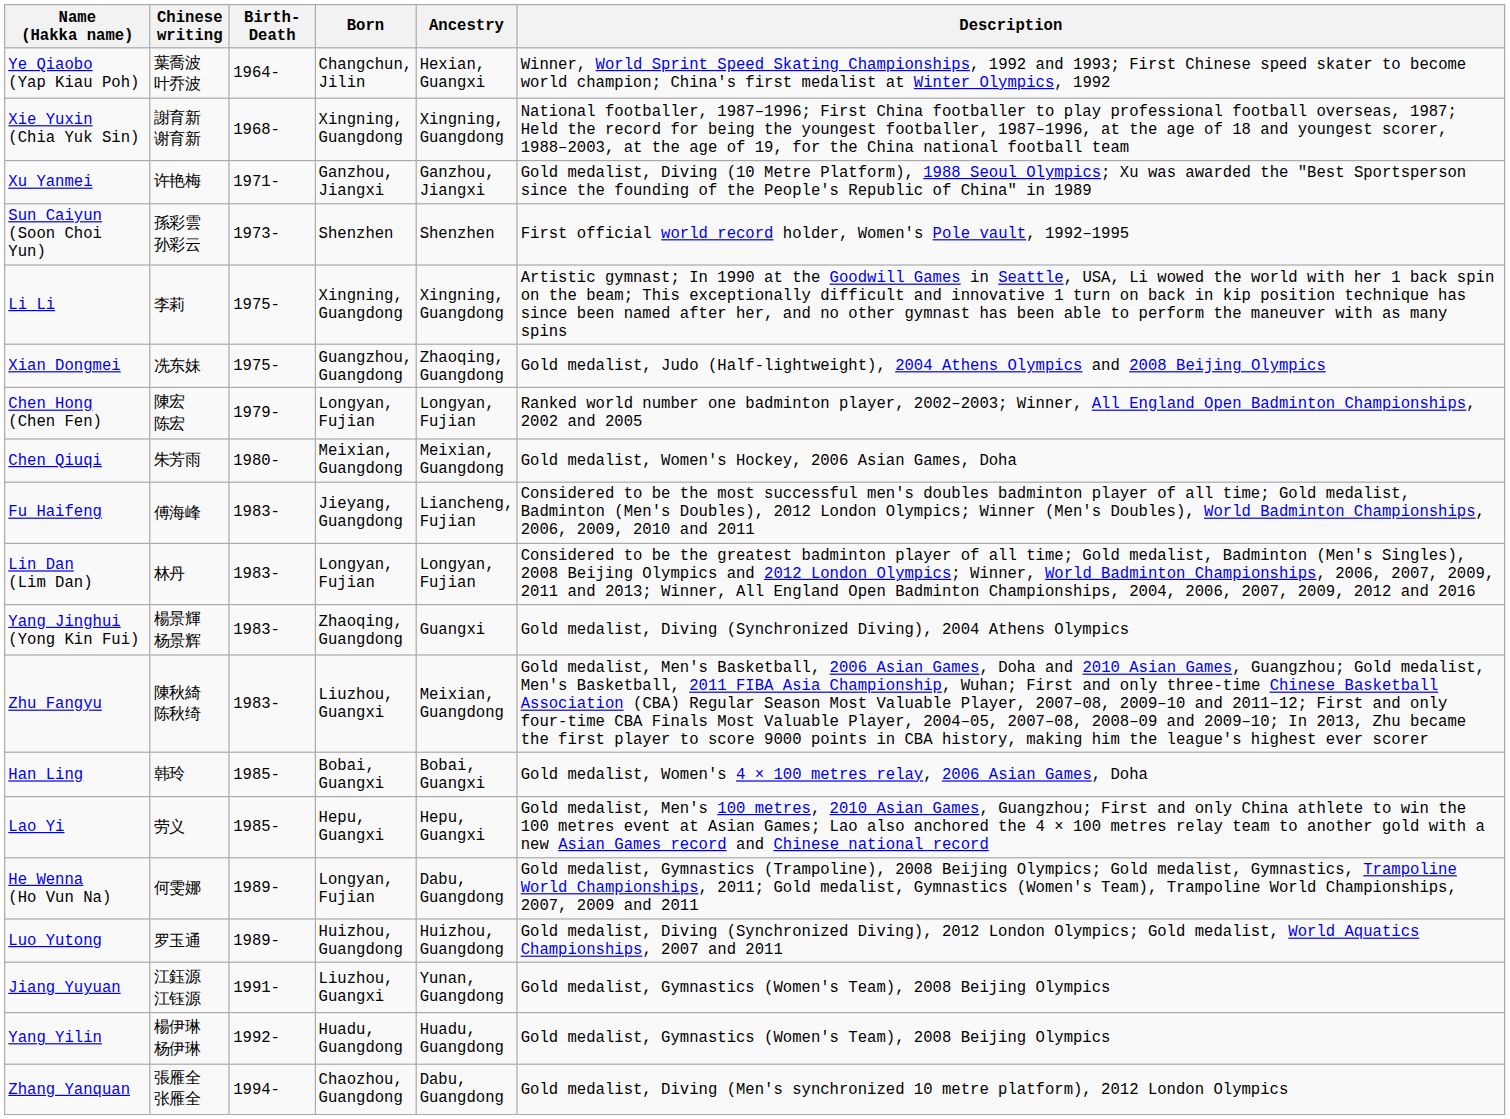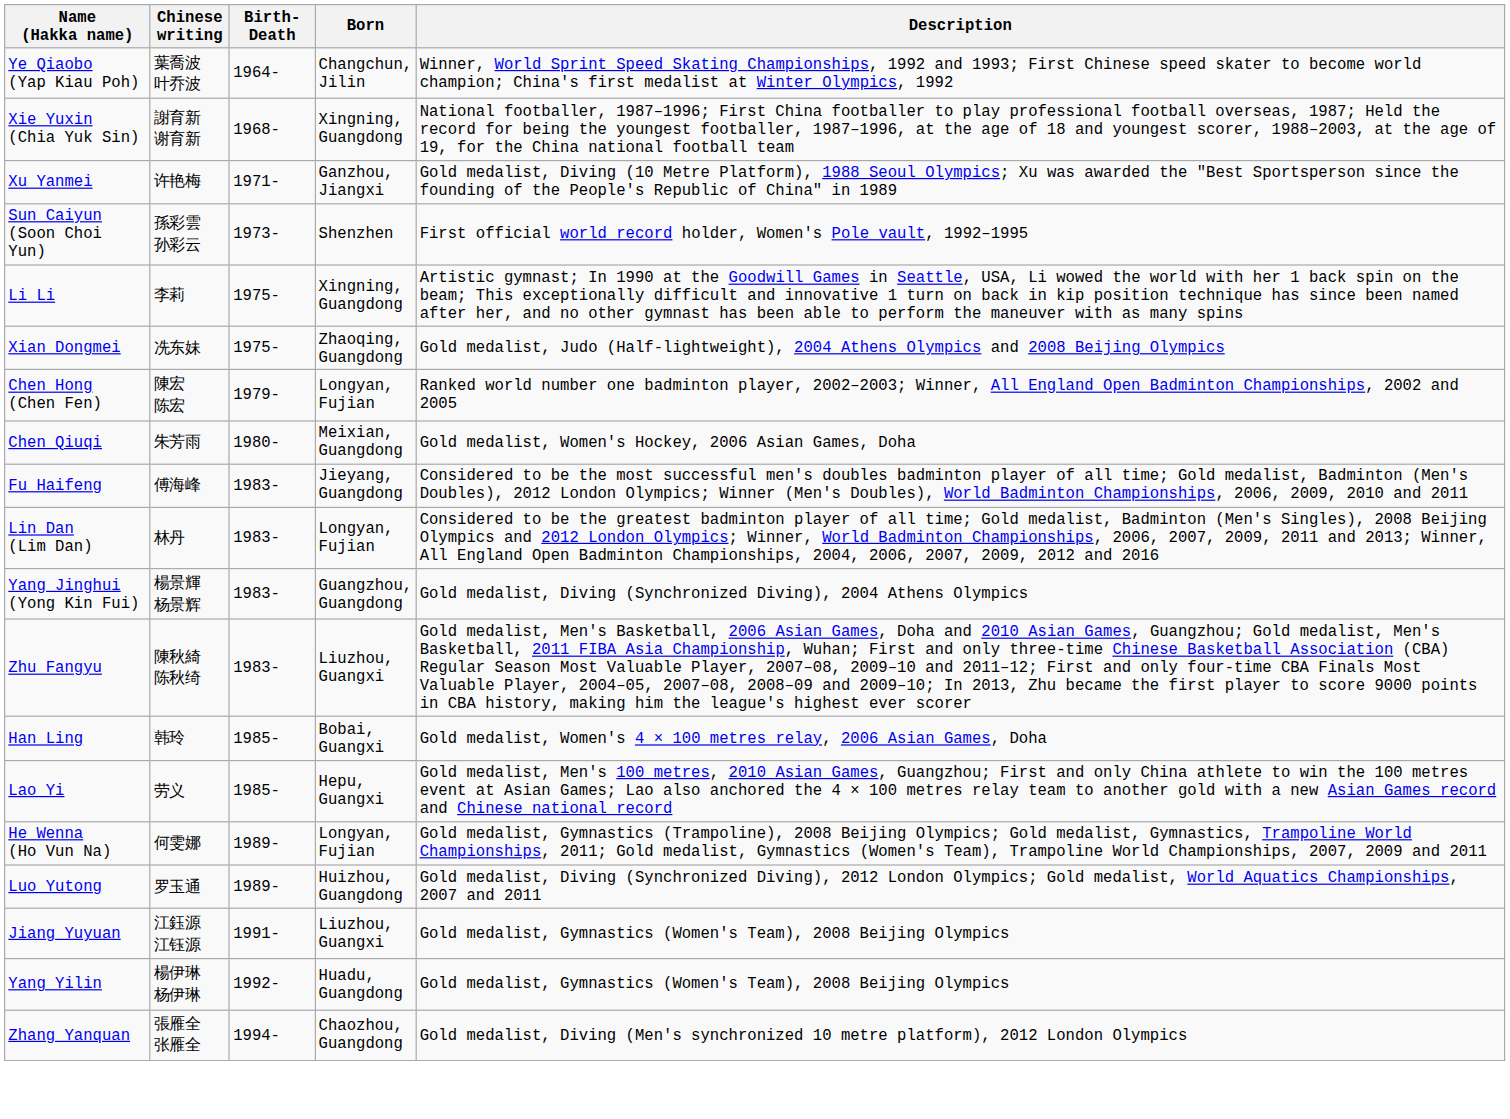- column: Ancestry | Hexian, Guangxi | Xingning, Guangdong | Ganzhou, Jiangxi | Shenzhen | Xingning, Guangdong | Zhaoqing, Guangdong | Longyan, Fujian | Meixian, Guangdong | Liancheng, Fujian | Longyan, Fujian | Guangxi | Meixian, Guangdong | Bobai, Guangxi | Hepu, Guangxi | Dabu, Guangdong | Huizhou, Guangdong | Yunan, Guangdong | Huadu, Guangdong | Dabu, Guangdong
Xian Dongmei | Born: Guangzhou, Guangdong -> Zhaoqing, Guangdong
Yang Jinghui (Yong Kin Fui) | Born: Zhaoqing, Guangdong -> Guangzhou, Guangdong
